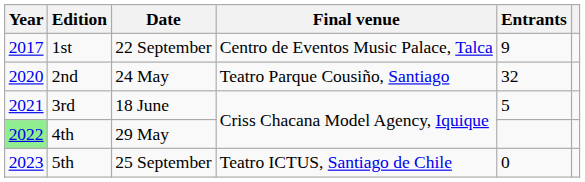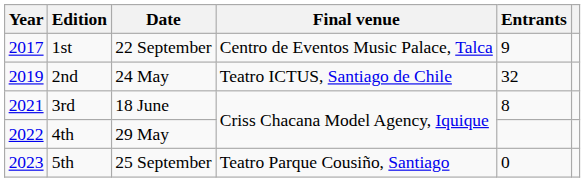2nd | Year: 2020 -> 2019
2nd | Final venue: Teatro Parque Cousiño, Santiago -> Teatro ICTUS, Santiago de Chile
3rd | Entrants: 5 -> 8
4th | Year: lightgreen background -> no background
5th | Final venue: Teatro ICTUS, Santiago de Chile -> Teatro Parque Cousiño, Santiago
